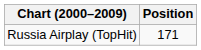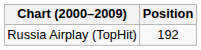Russia Airplay (TopHit) | Position: 171 -> 192
